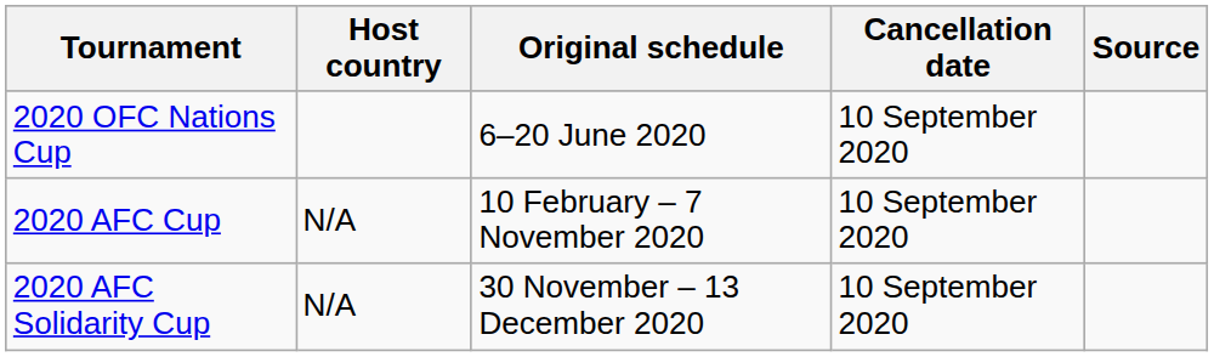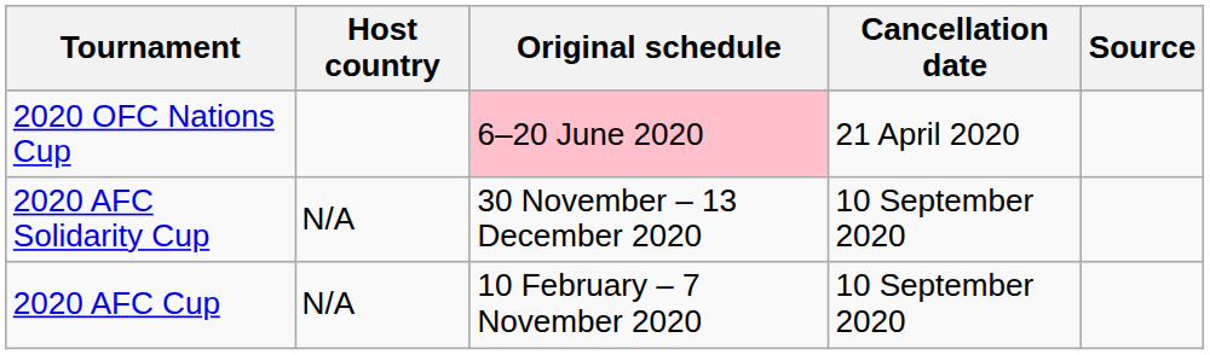2020 OFC Nations Cup | Original schedule: no background -> pink background
2020 OFC Nations Cup | Cancellation date: 10 September 2020 -> 21 April 2020
rows swapped: 2020 AFC Solidarity Cup <-> 2020 AFC Cup
